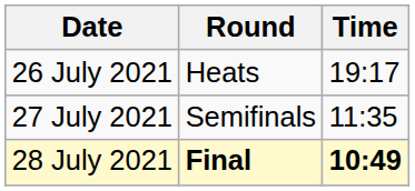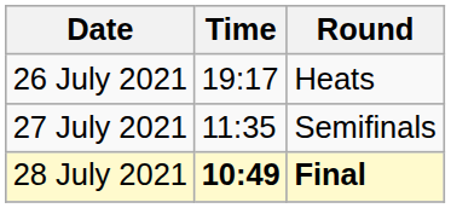columns swapped: Time <-> Round
